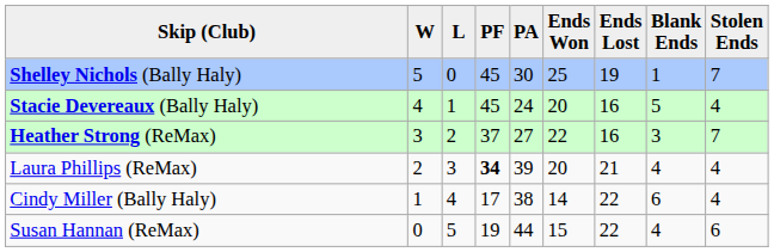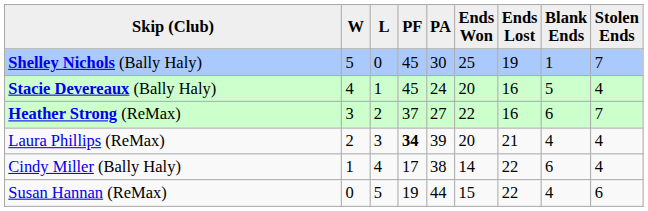Heather Strong (ReMax) | Blank Ends: 3 -> 6
